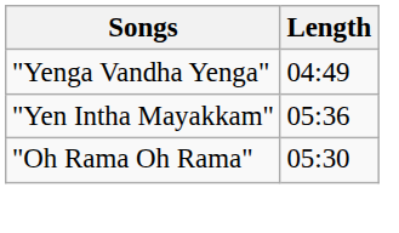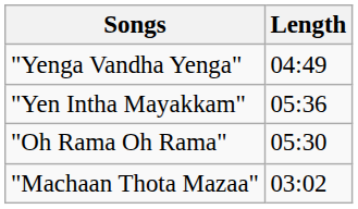+ row: "Machaan Thota Mazaa" | 03:02
